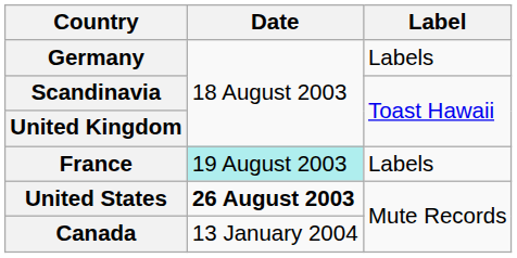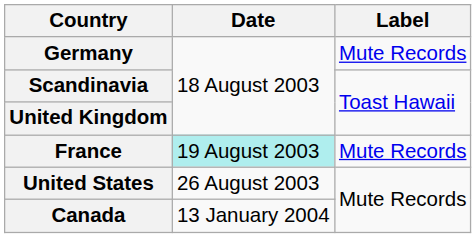Germany | Label: Labels -> Mute Records
France | Label: Labels -> Mute Records
United States | Date: bold -> normal
